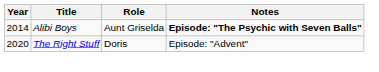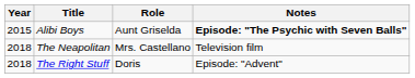Alibi Boys | Year: 2014 -> 2015
+ row: 2018 | The Neapolitan | Mrs. Castellano | Television film
The Right Stuff | Year: 2020 -> 2018
